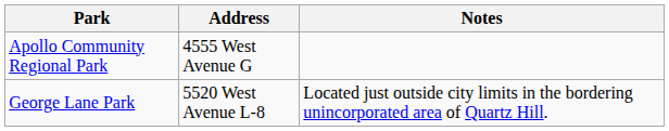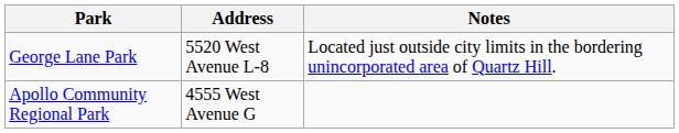rows swapped: Apollo Community Regional Park <-> George Lane Park
